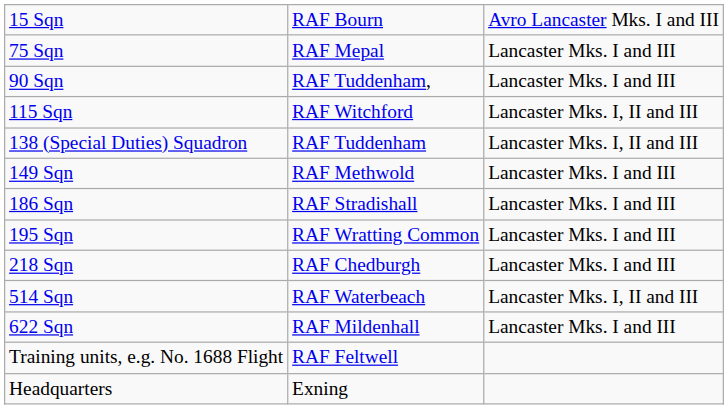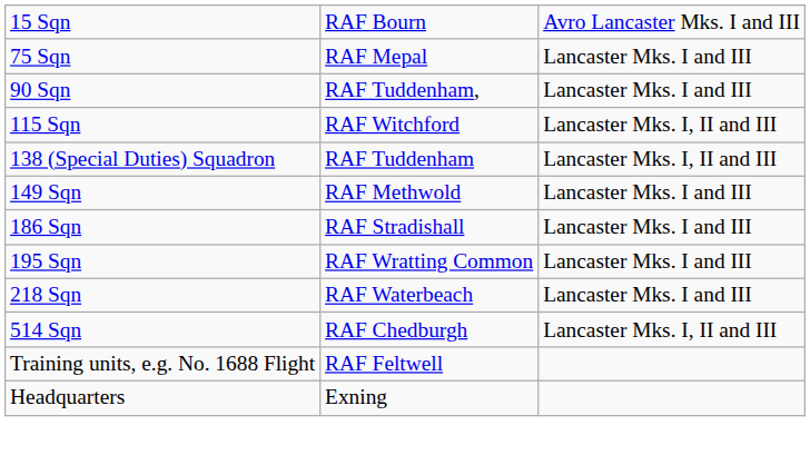218 Sqn | column 2: RAF Chedburgh -> RAF Waterbeach
514 Sqn | column 2: RAF Waterbeach -> RAF Chedburgh
- row: 622 Sqn | RAF Mildenhall | Lancaster Mks. I and III
